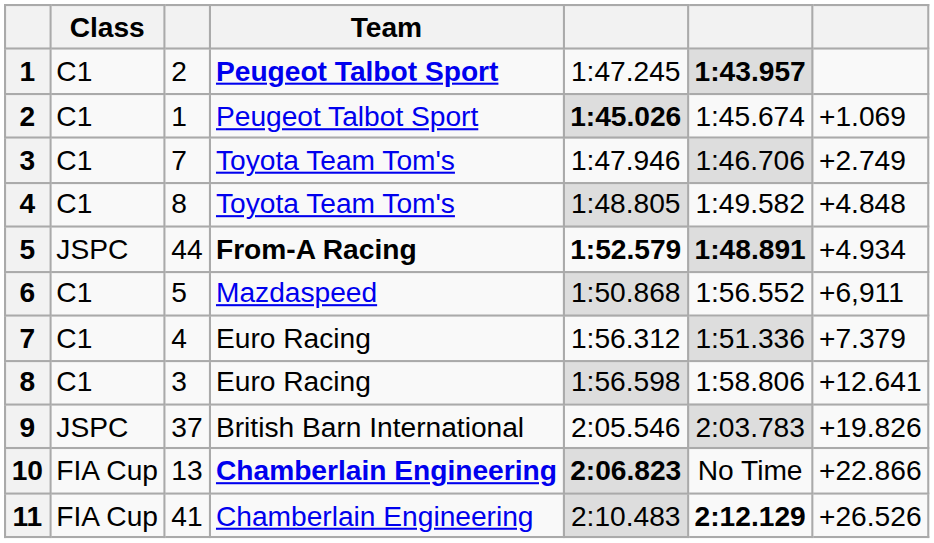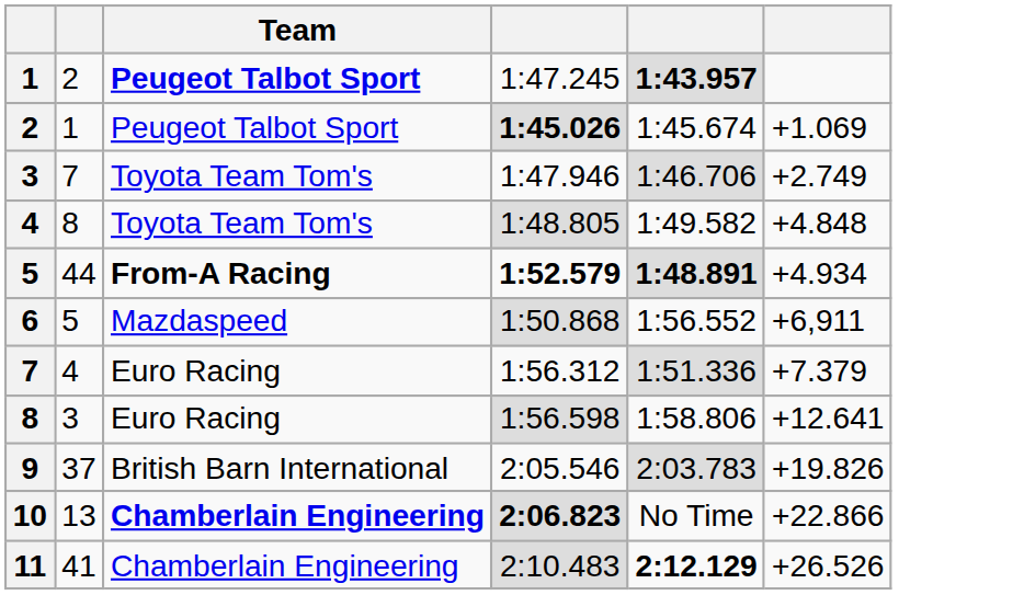- column: Class | C1 | C1 | C1 | C1 | JSPC | C1 | C1 | C1 | JSPC | FIA Cup | FIA Cup
